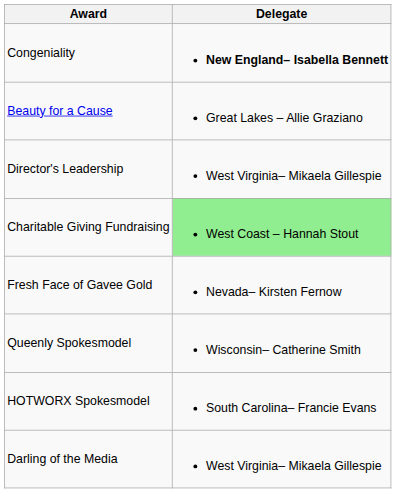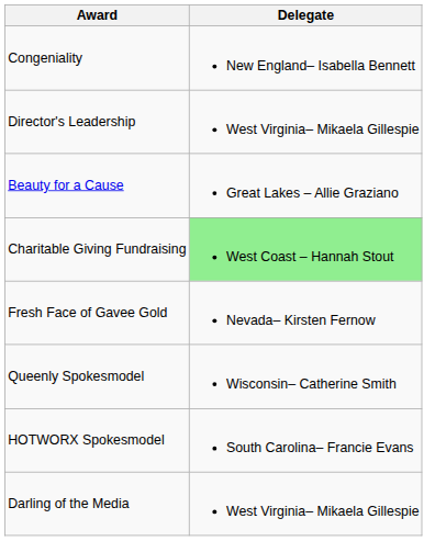Congeniality | Delegate: bold -> normal
rows swapped: Beauty for a Cause <-> Director's Leadership
